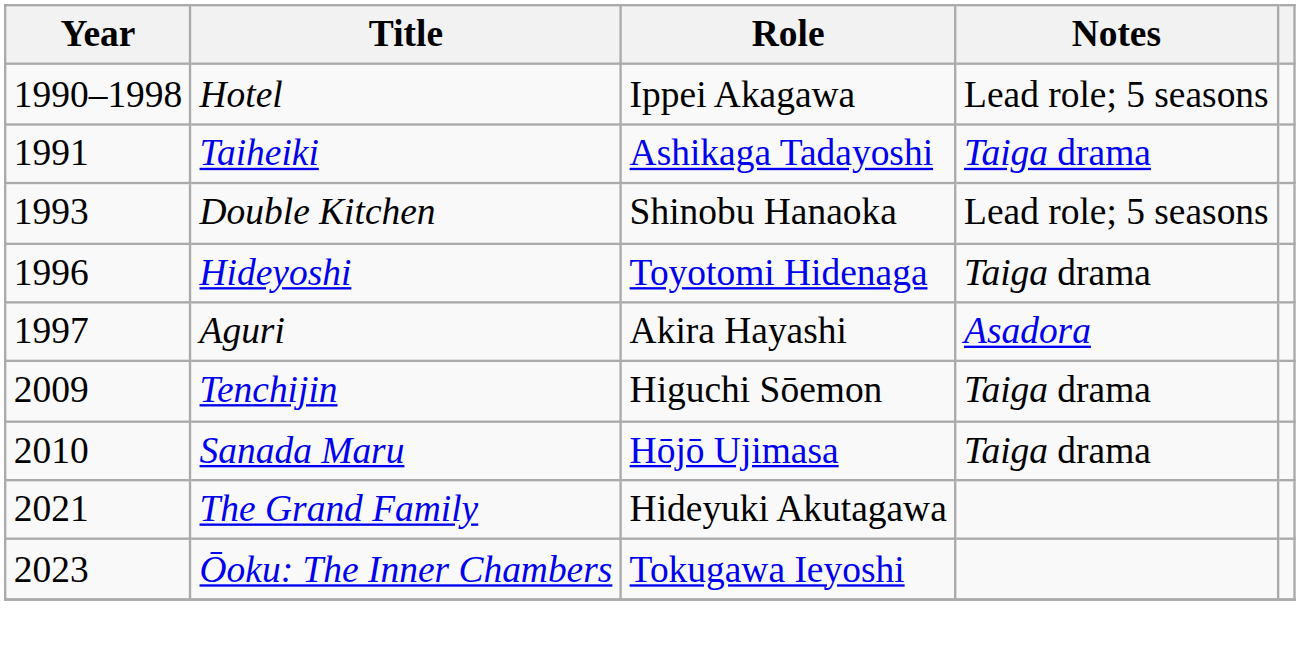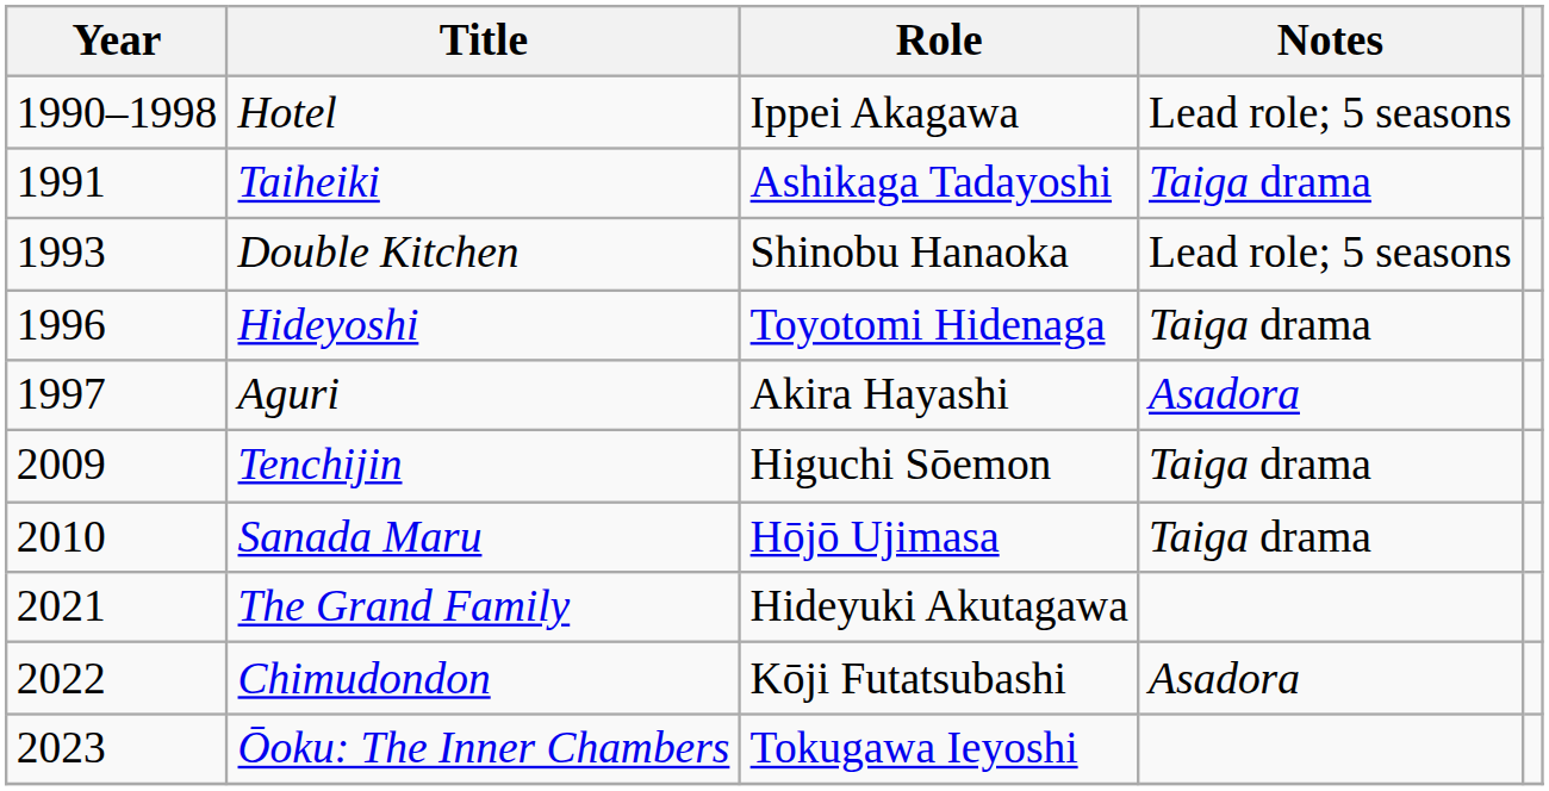+ row: 2022 | Chimudondon | Kōji Futatsubashi | Asadora
